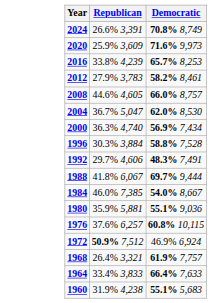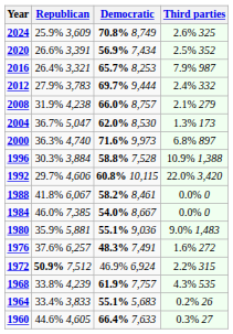+ column: Third parties | 2.6% 325 | 2.5% 352 | 7.9% 987 | 2.4% 332 | 2.1% 279 | 1.3% 173 | 6.8% 897 | 10.9% 1,388 | 22.0% 3,420 | 0.0% 0 | 0.0% 0 | 9.0% 1,483 | 1.6% 272 | 2.2% 315 | 4.3% 535 | 0.2% 26 | 0.3% 27
2024 | Republican: 26.6% 3,391 -> 25.9% 3,609
2020 | Republican: 25.9% 3,609 -> 26.6% 3,391
2020 | Democratic: 71.6% 9,973 -> 56.9% 7,434
2016 | Republican: 33.8% 4,239 -> 26.4% 3,321
2012 | Democratic: 58.2% 8,461 -> 69.7% 9,444
2008 | Republican: 44.6% 4,605 -> 31.9% 4,238
2000 | Democratic: 56.9% 7,434 -> 71.6% 9,973
1992 | Democratic: 48.3% 7,491 -> 60.8% 10,115
1988 | Democratic: 69.7% 9,444 -> 58.2% 8,461
1976 | Democratic: 60.8% 10,115 -> 48.3% 7,491
1968 | Republican: 26.4% 3,321 -> 33.8% 4,239
1964 | Democratic: 66.4% 7,633 -> 55.1% 5,683
1960 | Republican: 31.9% 4,238 -> 44.6% 4,605
1960 | Democratic: 55.1% 5,683 -> 66.4% 7,633
